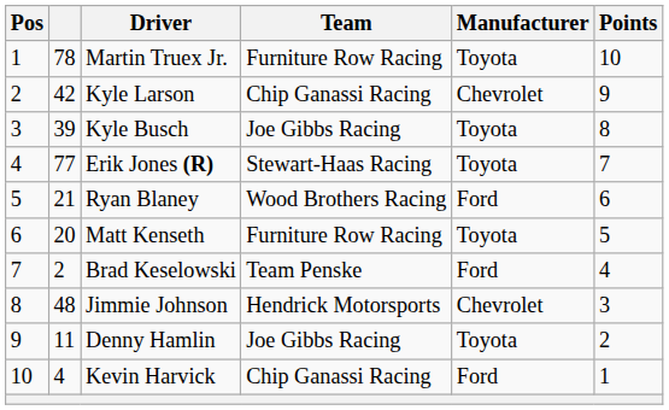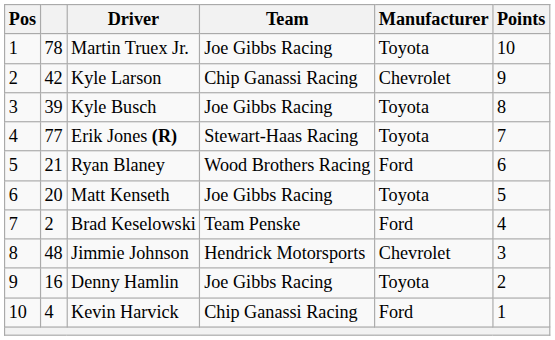Martin Truex Jr. | Team: Furniture Row Racing -> Joe Gibbs Racing
Matt Kenseth | Team: Furniture Row Racing -> Joe Gibbs Racing
Denny Hamlin | column 2: 11 -> 16
